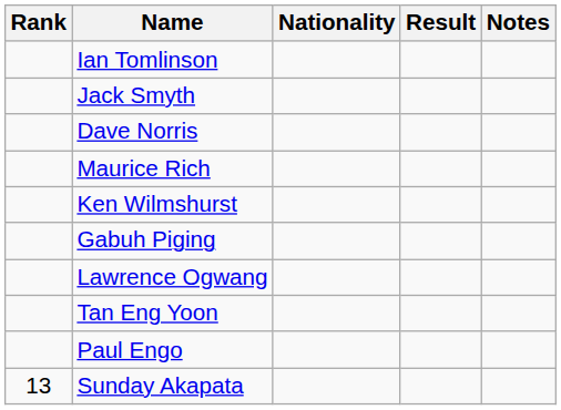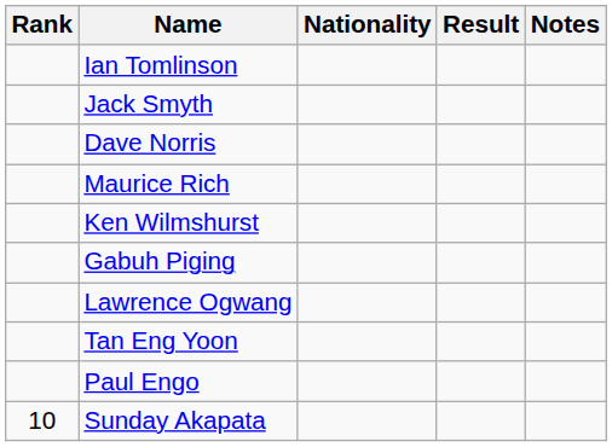Sunday Akapata | Rank: 13 -> 10
